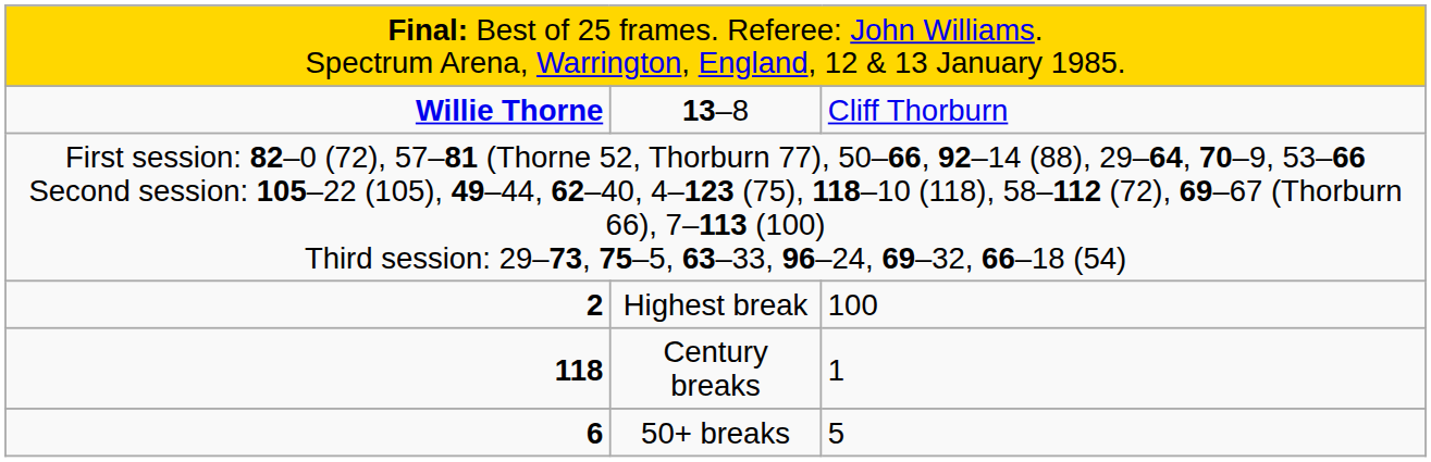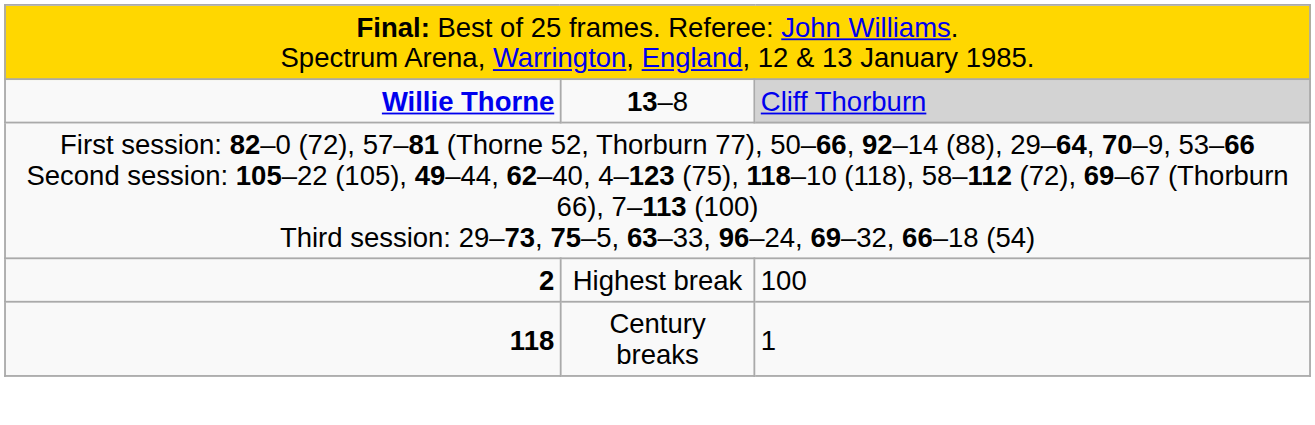13–8 | column 3: no background -> lightgrey background
- row: 6 | 50+ breaks | 5
